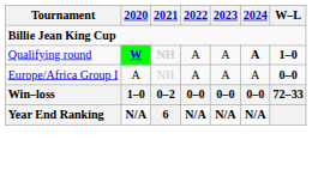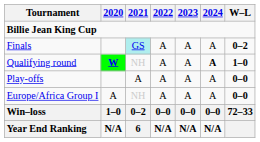+ row: Finals | GS | A | A | A | 0–2
Qualifying round | 2021: bold -> normal
+ row: Play-offs | A | A | A | A | 0–0
